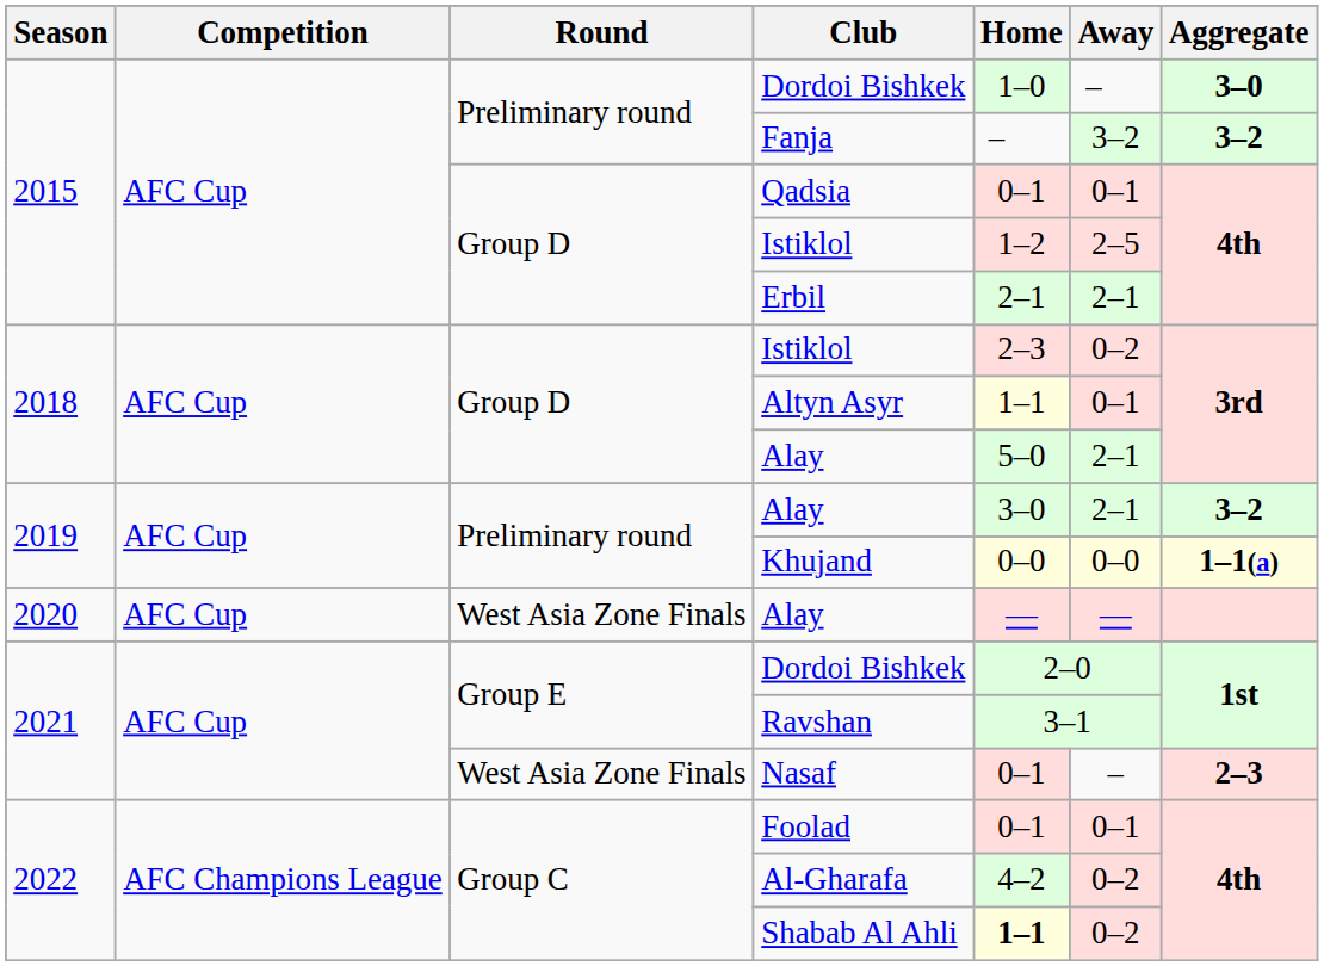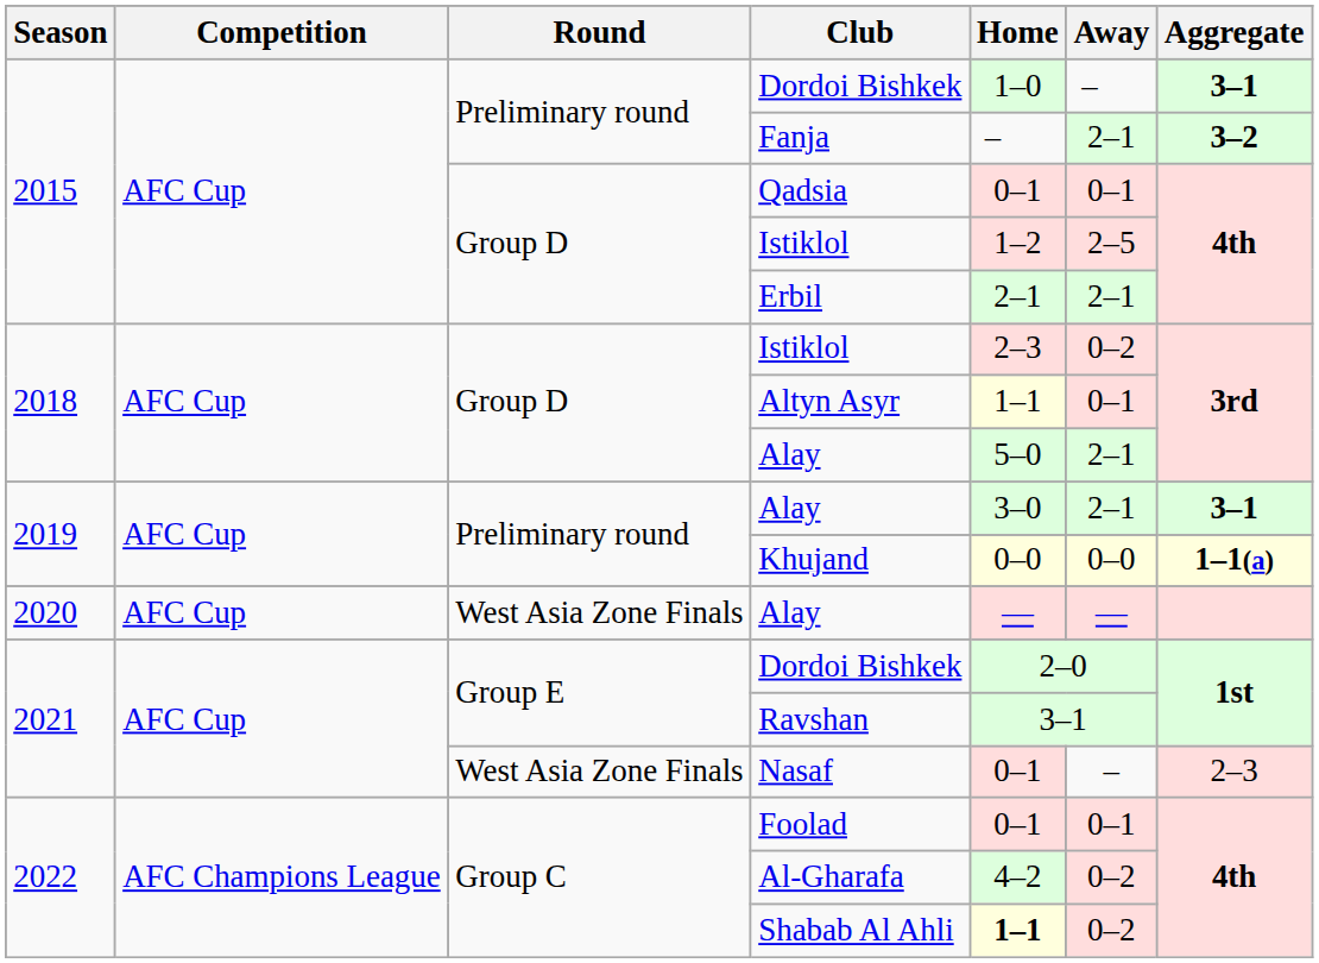2015 / Dordoi Bishkek | Aggregate: 3–0 -> 3–1
Fanja | Away: 3–2 -> 2–1
2019 / Alay | Aggregate: 3–2 -> 3–1
Nasaf | Aggregate: bold -> normal
